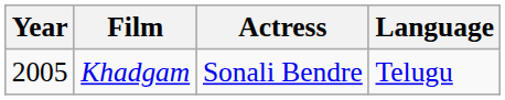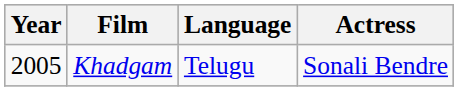columns swapped: Actress <-> Language
